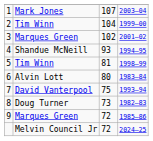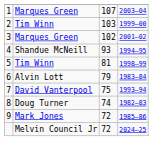1 | column 2: Mark Jones -> Marques Green
2 | column 3: 104 -> 103
6 | column 3: 80 -> 79
8 | column 3: 73 -> 74
9 | column 2: Marques Green -> Mark Jones
